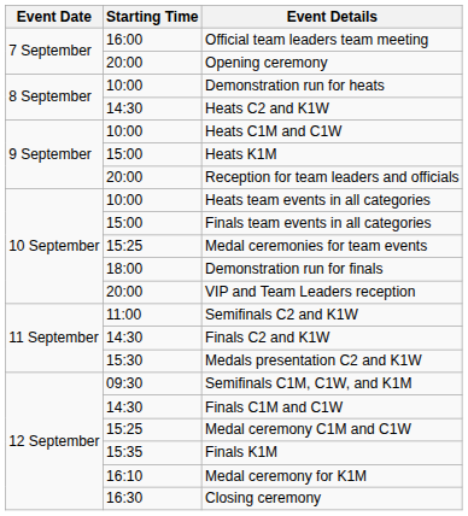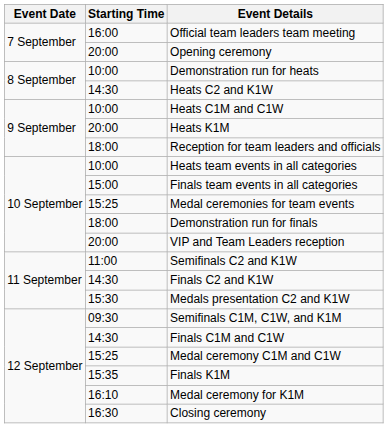Heats K1M | Starting Time: 15:00 -> 20:00
Reception for team leaders and officials | Starting Time: 20:00 -> 18:00
